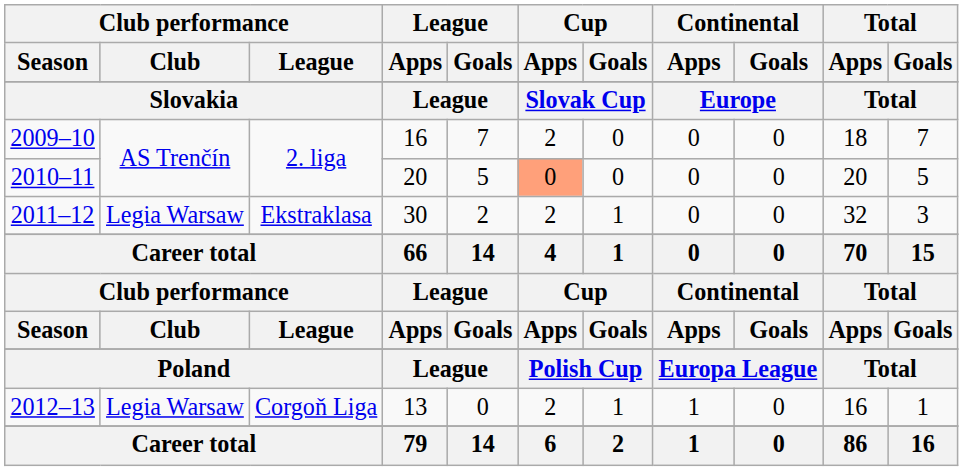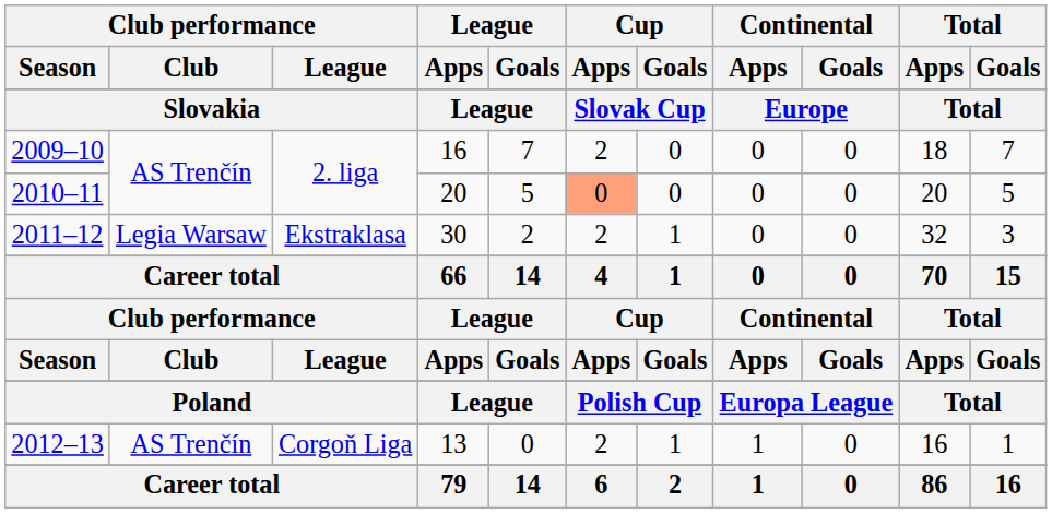2012–13 | Club performance / Club: Legia Warsaw -> AS Trenčín
